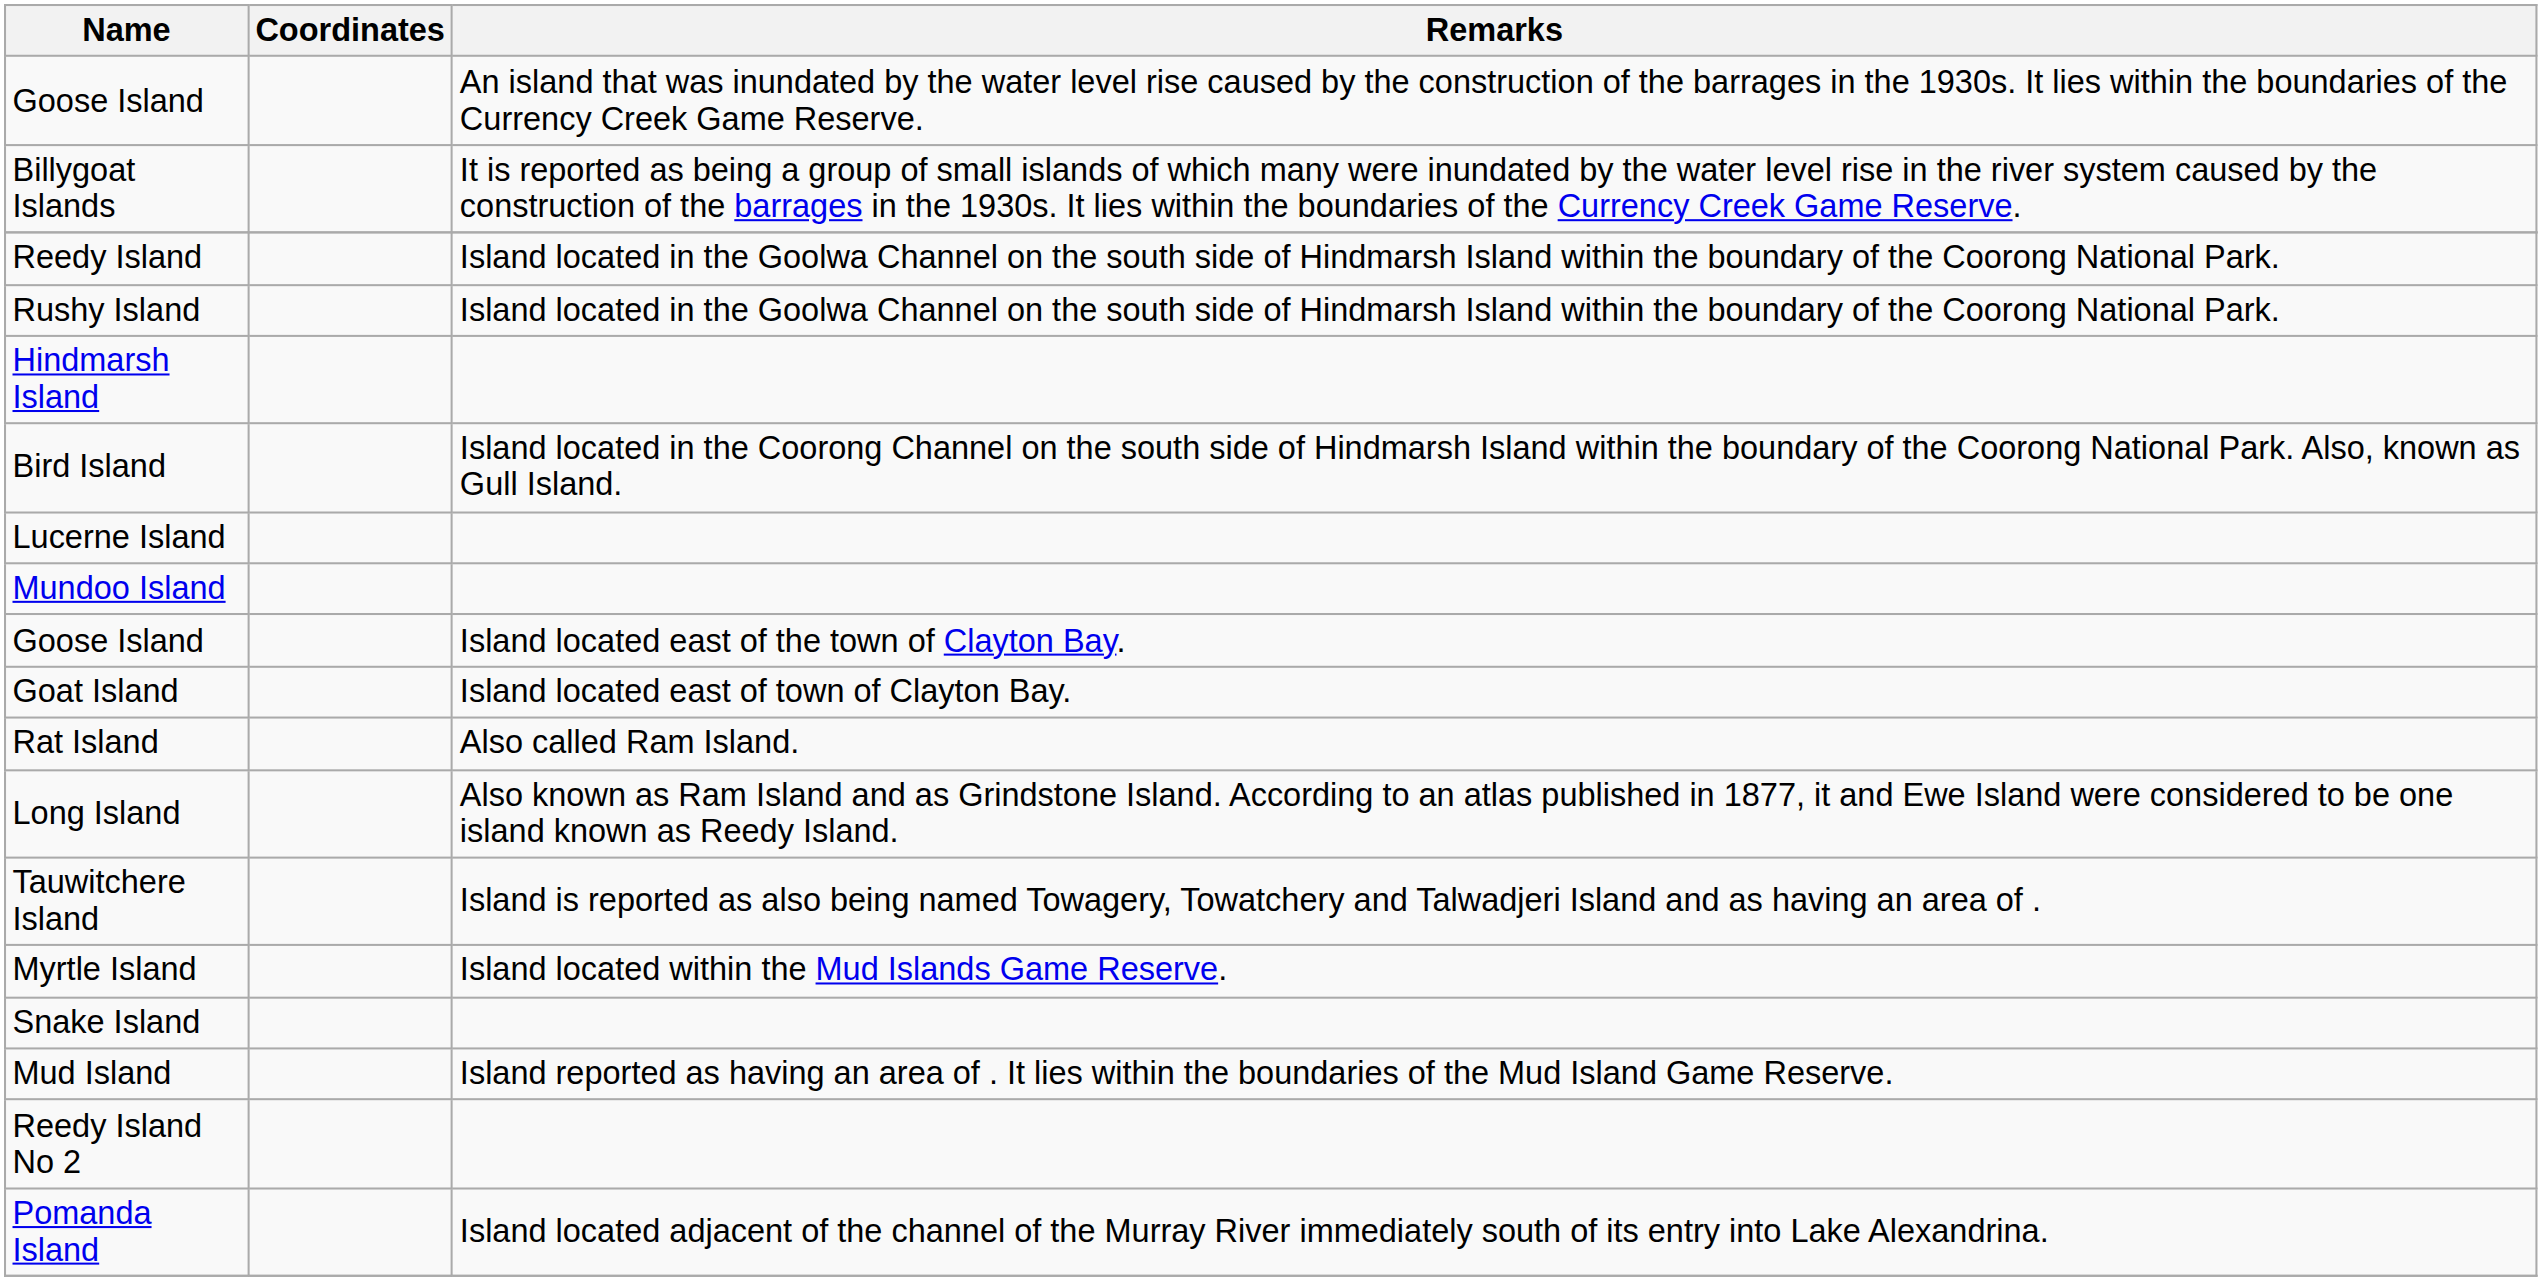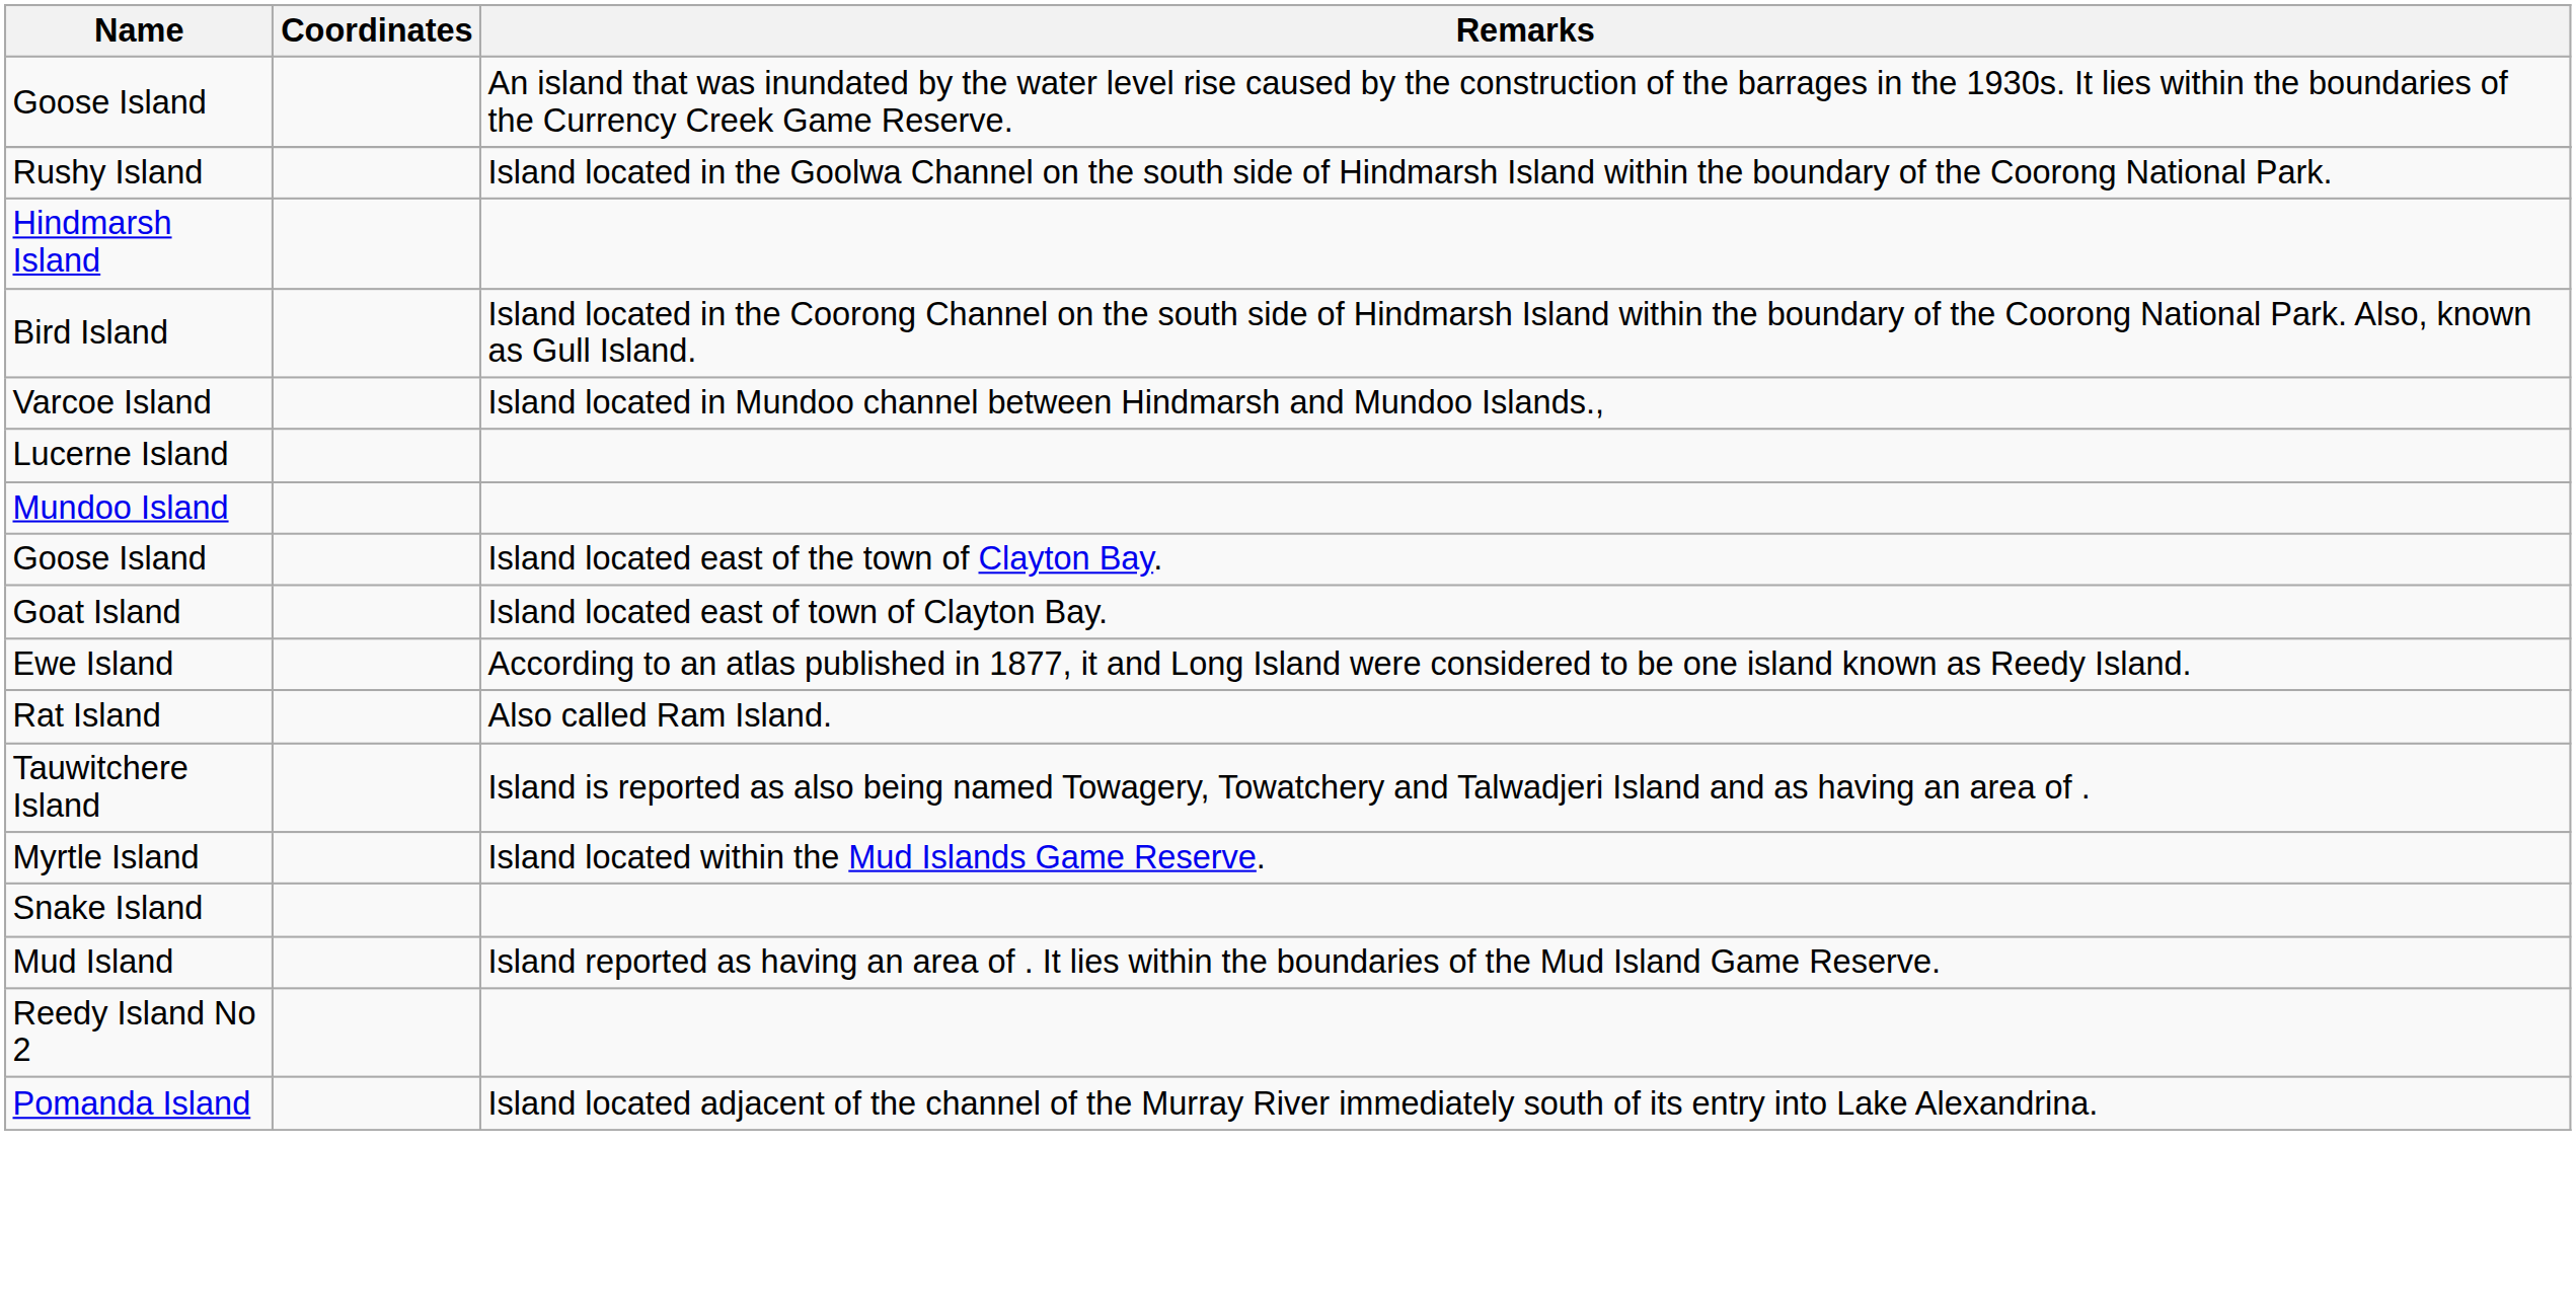- row: Billygoat Islands | It is reported as being a group of small islands of which many were inundated by the water level rise in the river system caused by the construction of the barrages in the 1930s. It lies within the boundaries of the Currency Creek Game Reserve.
- row: Reedy Island | Island located in the Goolwa Channel on the south side of Hindmarsh Island within the boundary of the Coorong National Park.
+ row: Varcoe Island | Island located in Mundoo channel between Hindmarsh and Mundoo Islands.,
+ row: Ewe Island | According to an atlas published in 1877, it and Long Island were considered to be one island known as Reedy Island.
- row: Long Island | Also known as Ram Island and as Grindstone Island. According to an atlas published in 1877, it and Ewe Island were considered to be one island known as Reedy Island.
